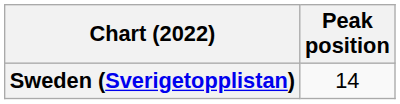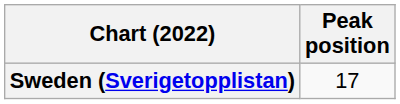Sweden (Sverigetopplistan) | Peak position: 14 -> 17
